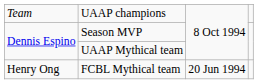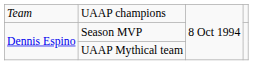- row: Henry Ong | FCBL Mythical team | 20 Jun 1994
